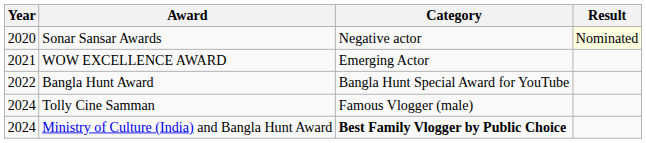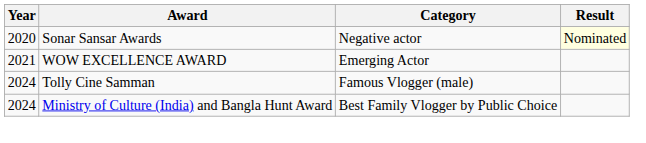- row: 2022 | Bangla Hunt Award | Bangla Hunt Special Award for YouTube
Ministry of Culture (India) and Bangla Hunt Award | Category: bold -> normal
